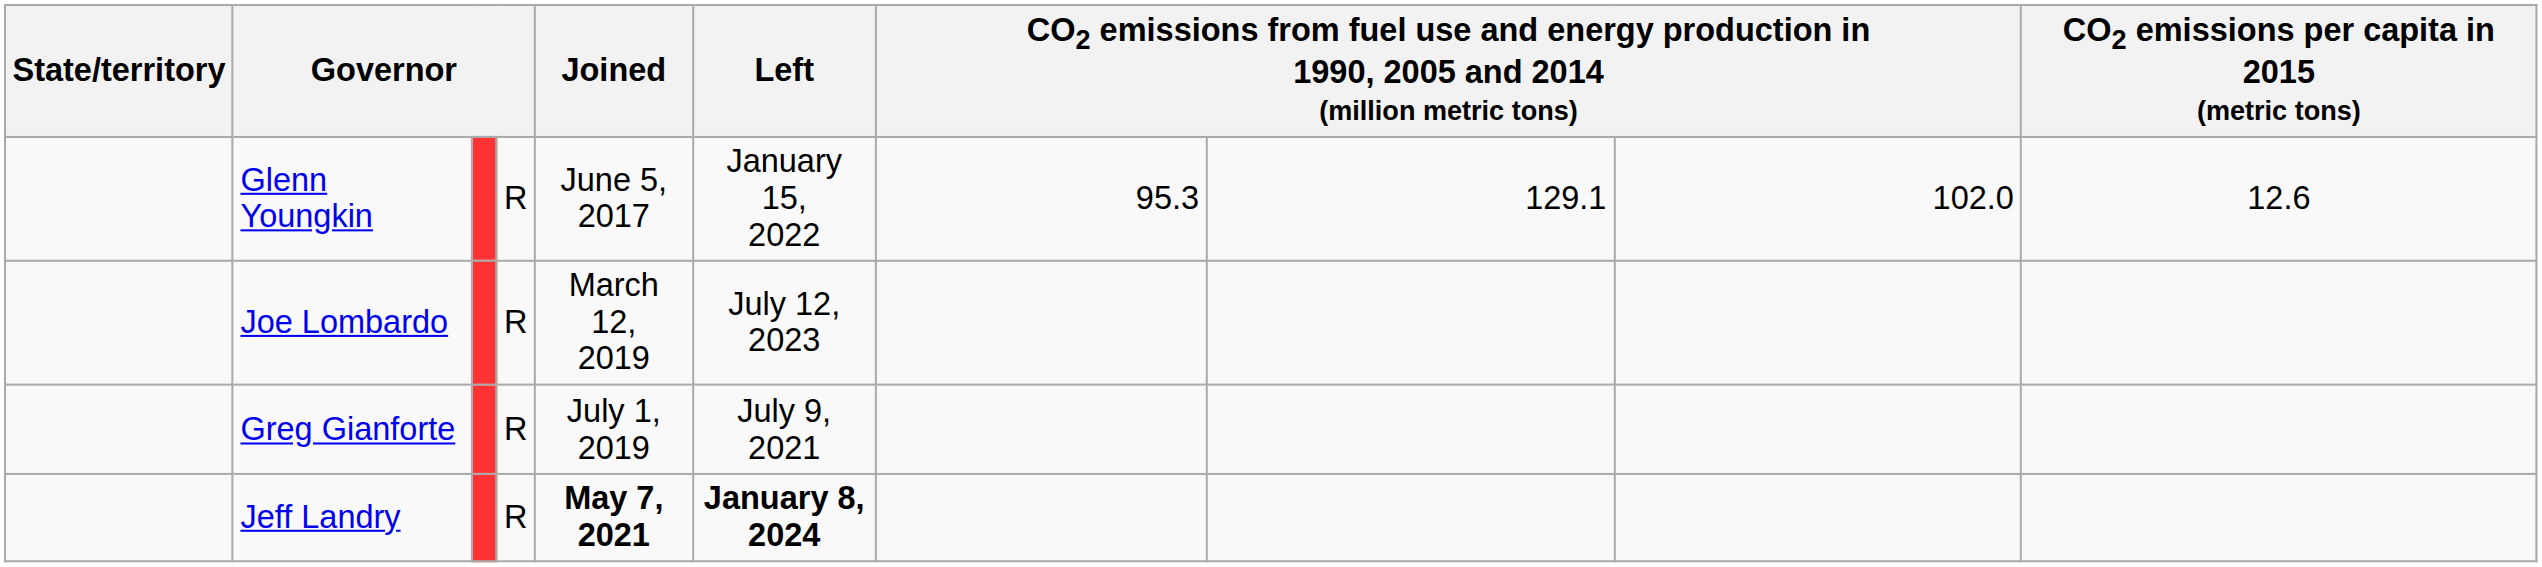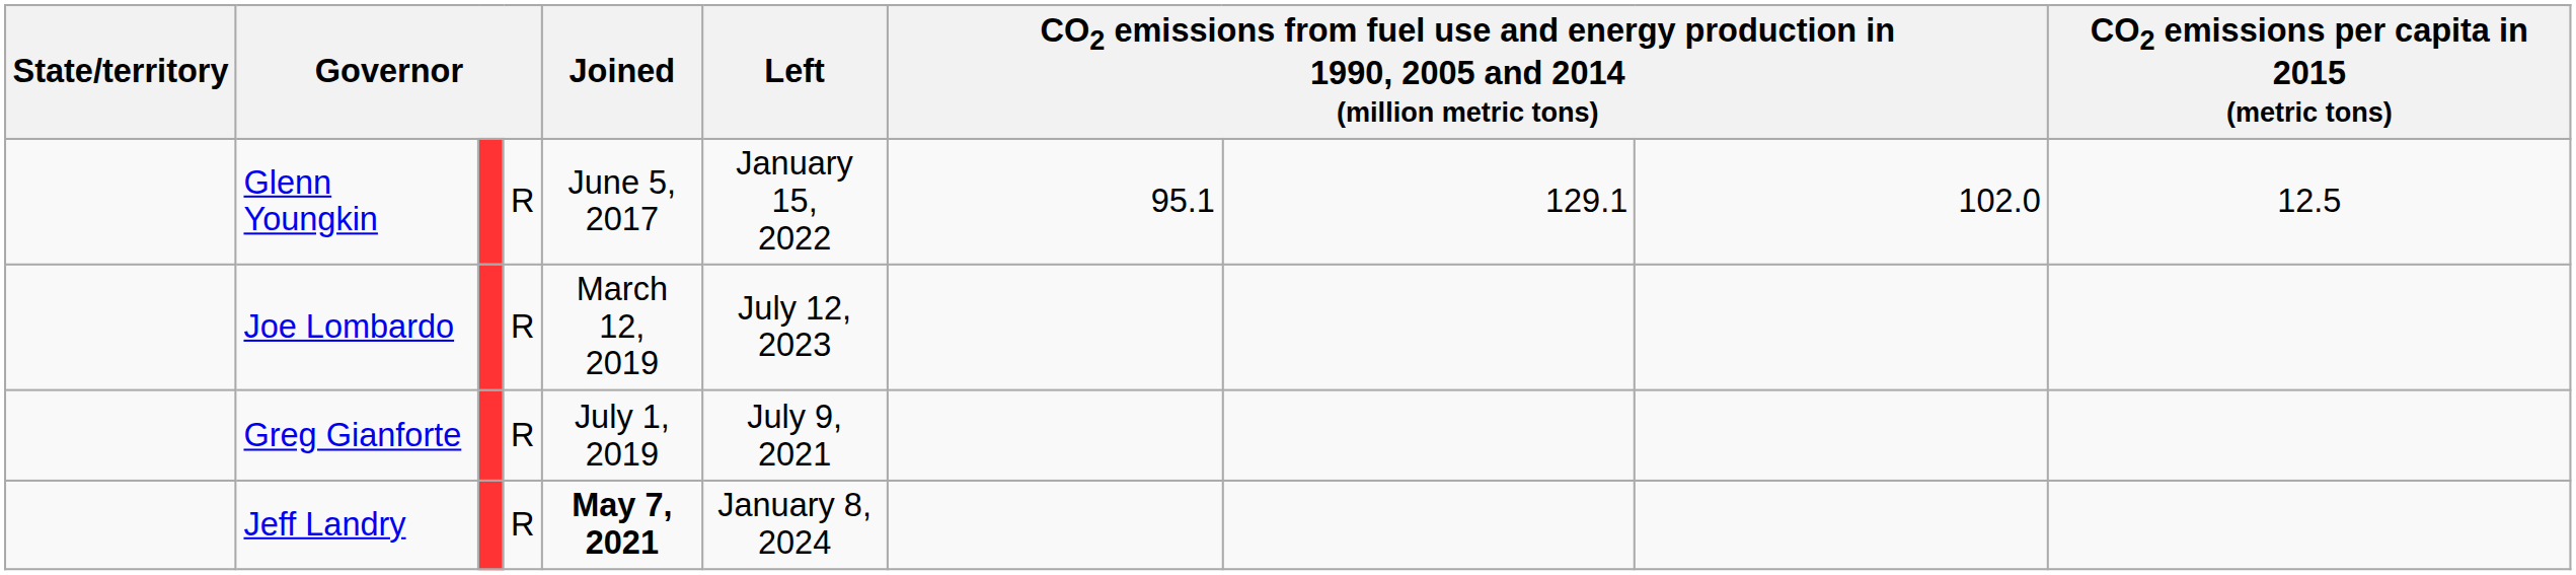Glenn Youngkin | column 7: 95.3 -> 95.1
Glenn Youngkin | CO2 emissions per capita in 2015 (metric tons): 12.6 -> 12.5
Jeff Landry | Left: bold -> normal
